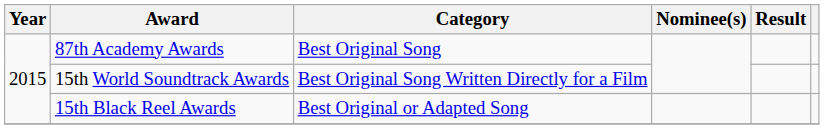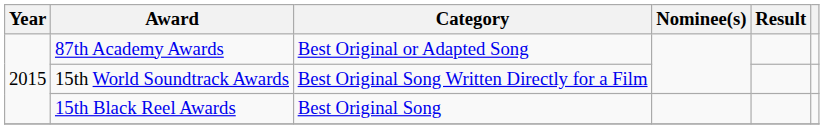87th Academy Awards | Category: Best Original Song -> Best Original or Adapted Song
15th Black Reel Awards | Category: Best Original or Adapted Song -> Best Original Song
